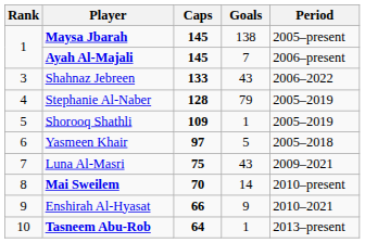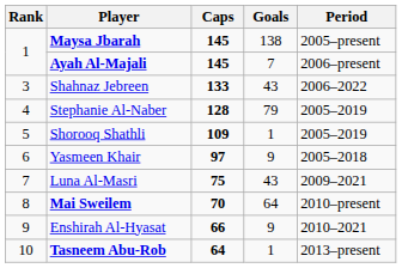Yasmeen Khair | Goals: 5 -> 9
Mai Sweilem | Goals: 14 -> 64
